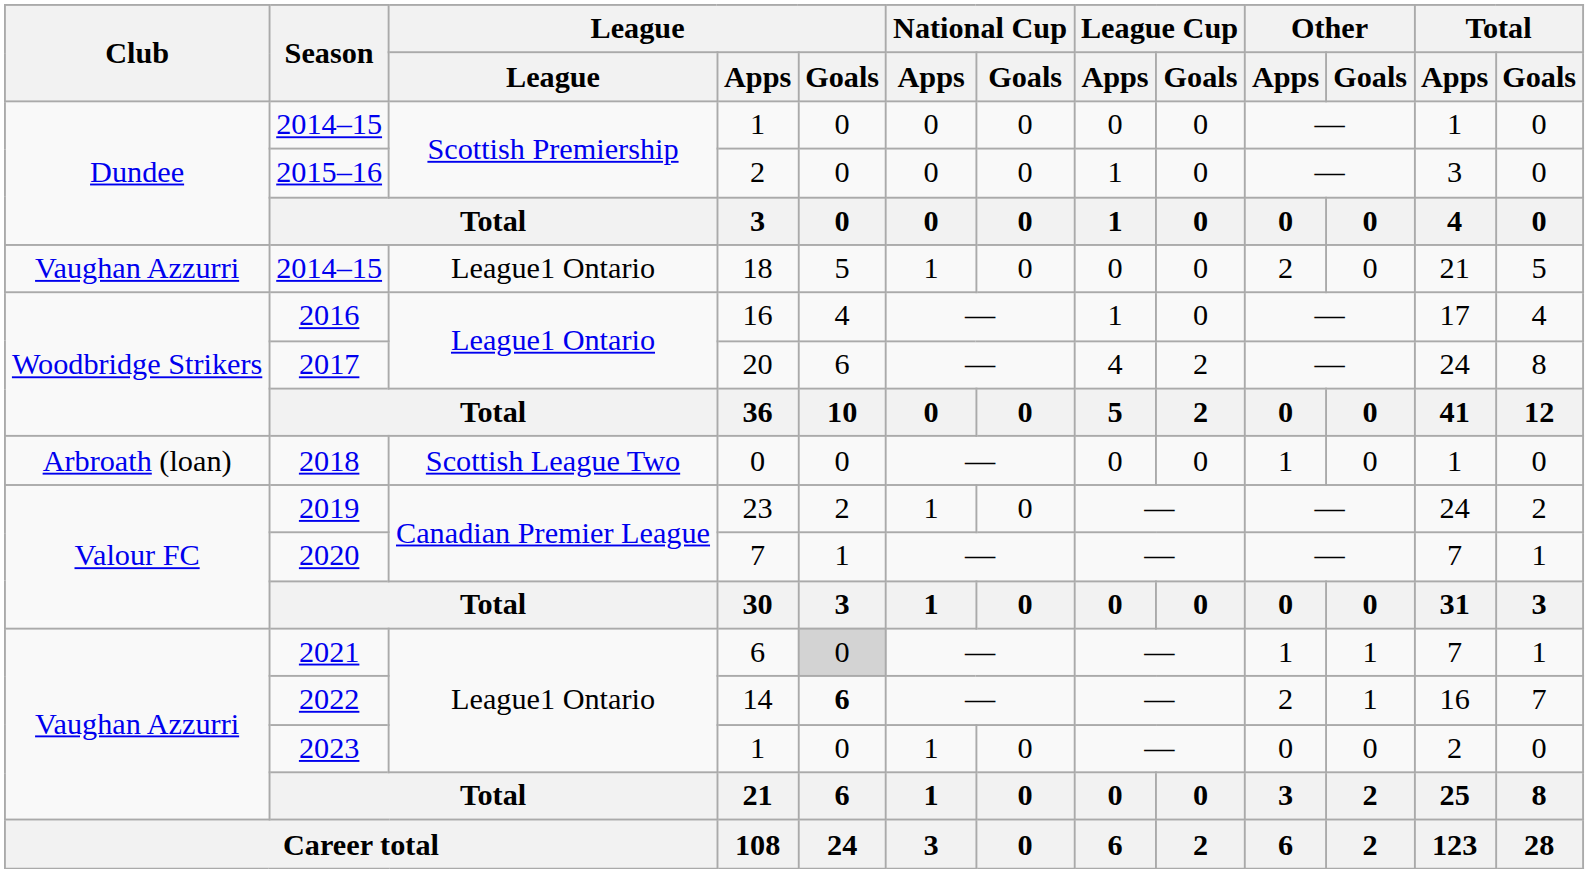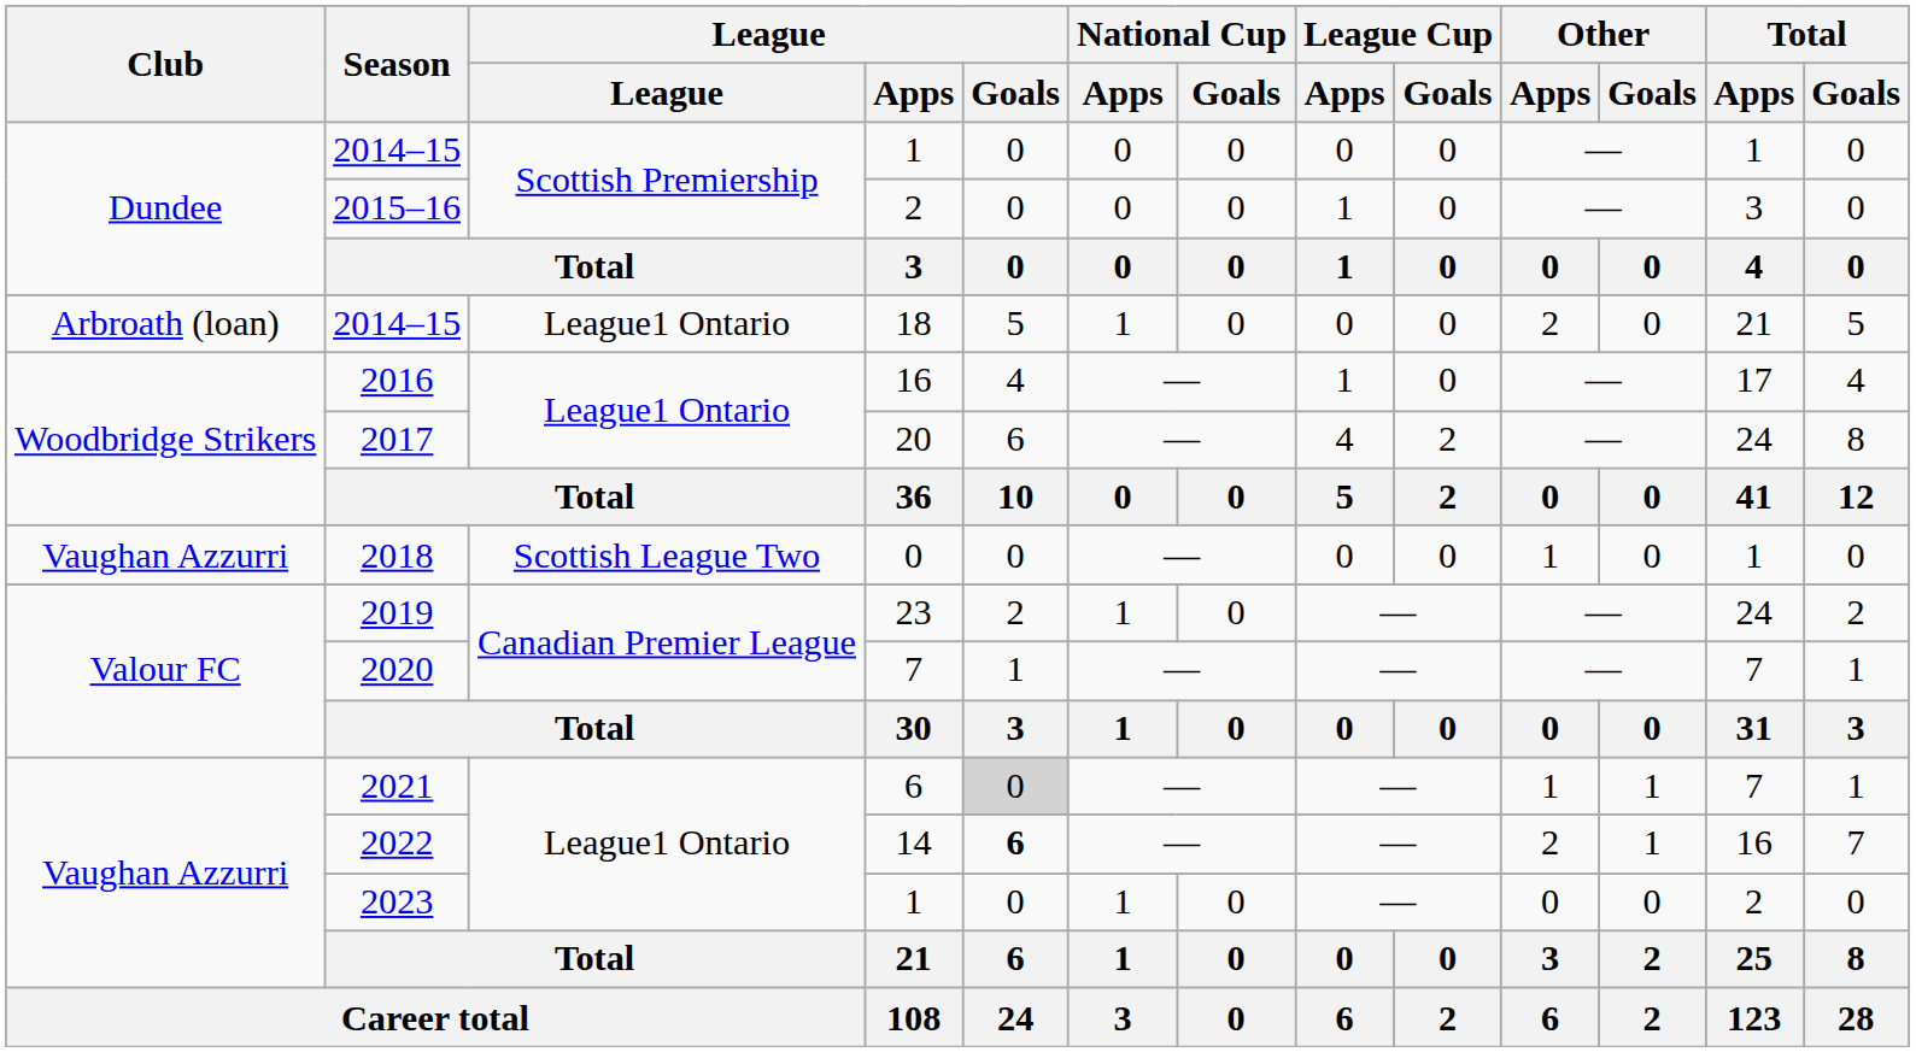2014–15 / 18 | Club: Vaughan Azzurri -> Arbroath (loan)
2018 | Club: Arbroath (loan) -> Vaughan Azzurri
